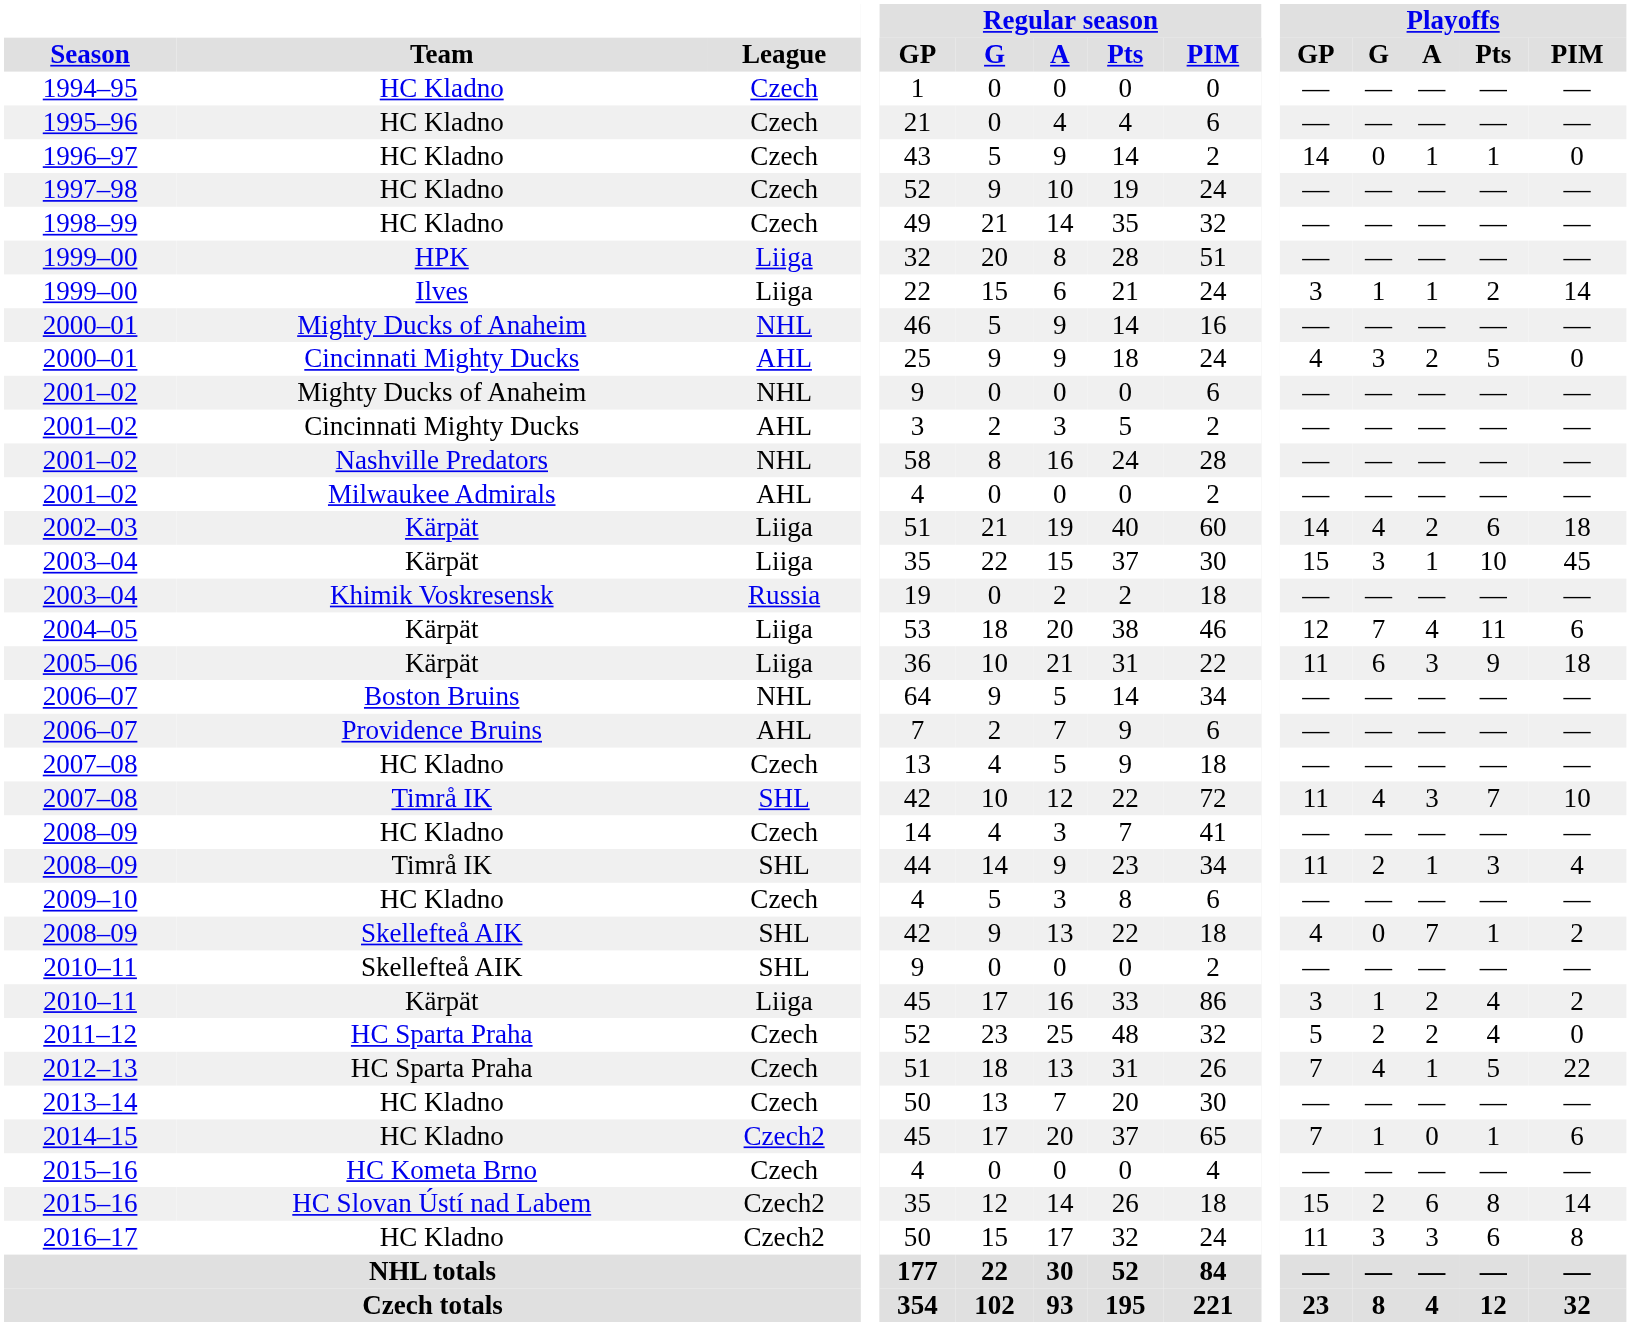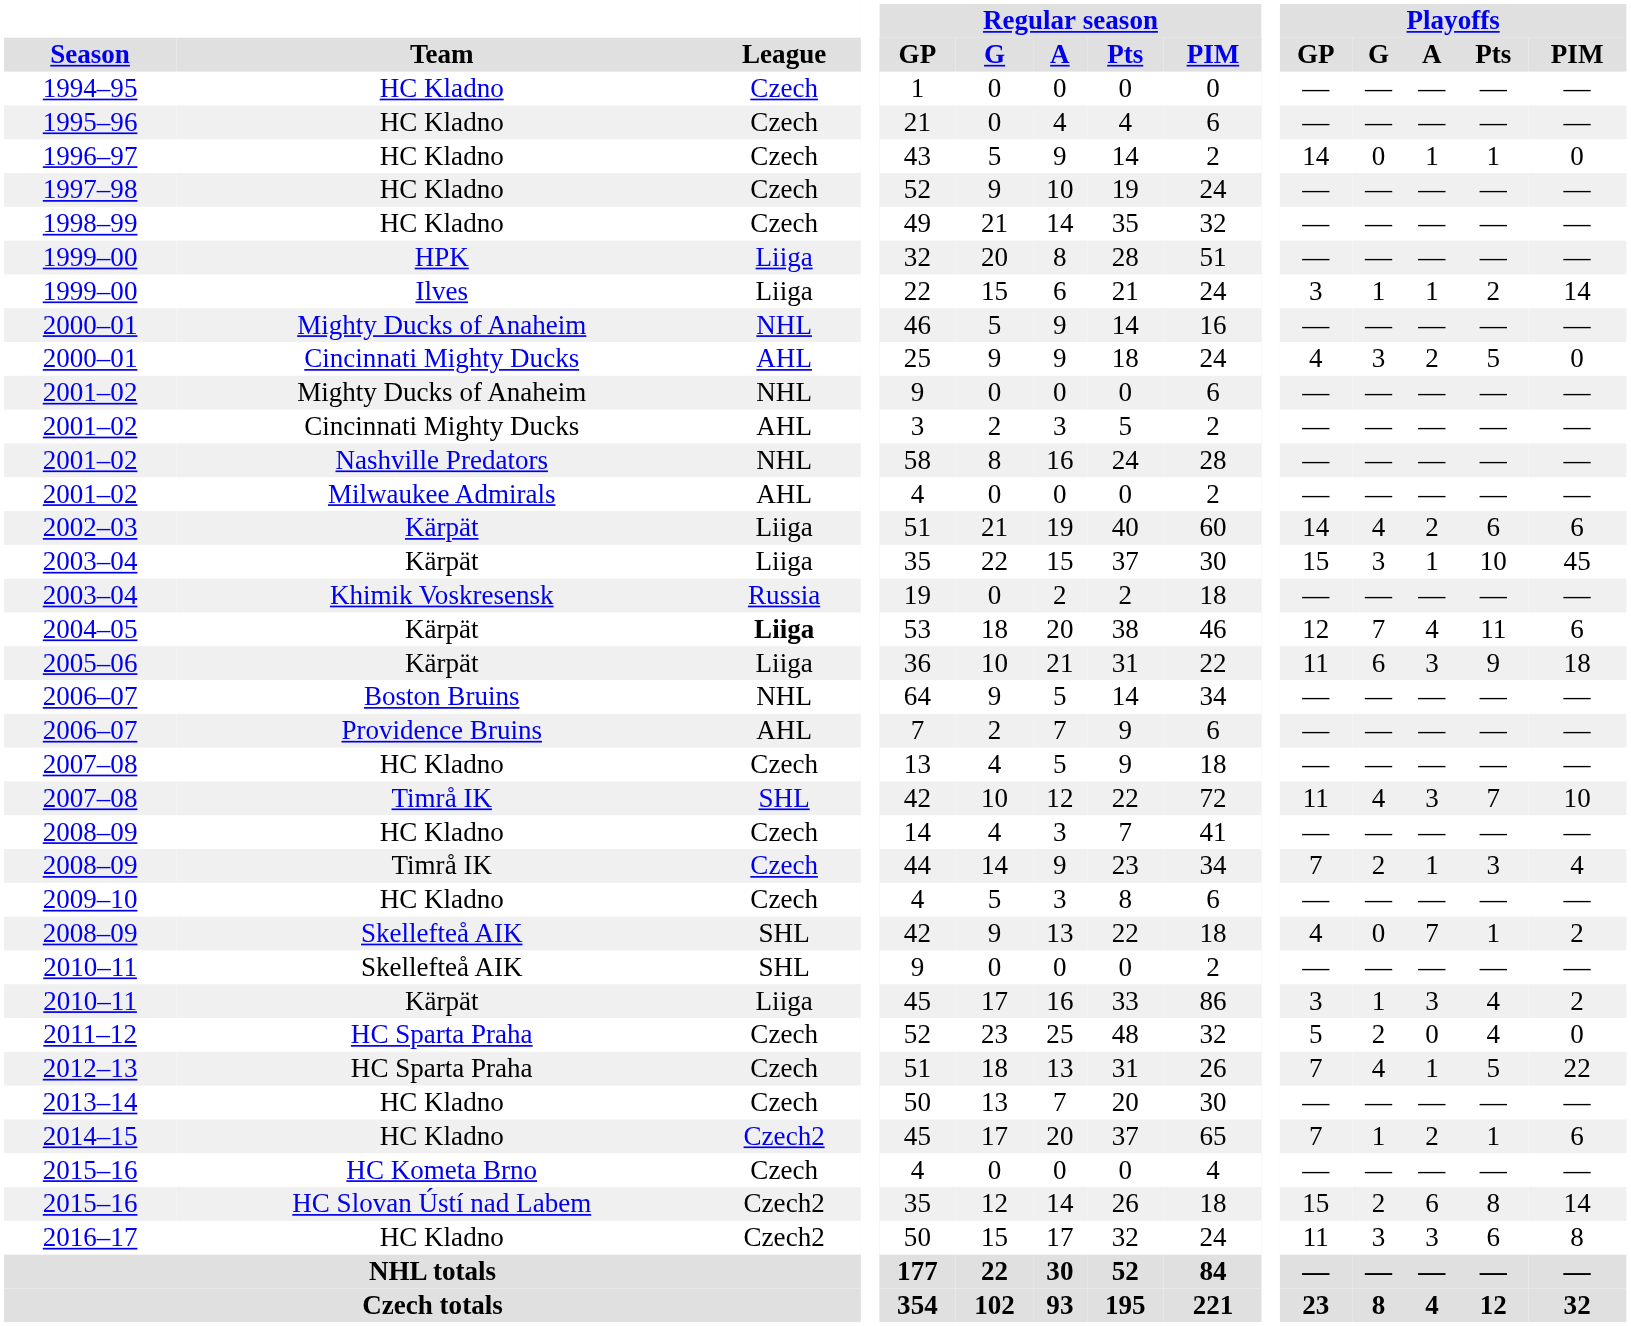2002–03 | Playoffs / PIM: 18 -> 6
2004–05 | League: normal -> bold
2008–09 / Timrå IK | League: SHL -> Czech
2008–09 / Timrå IK | Playoffs / GP: 11 -> 7
2010–11 / Kärpät | Playoffs / A: 2 -> 3
2011–12 | Playoffs / A: 2 -> 0
2014–15 | Playoffs / A: 0 -> 2
